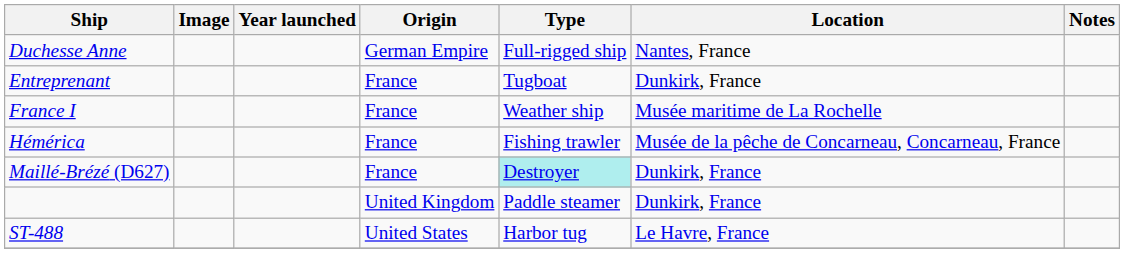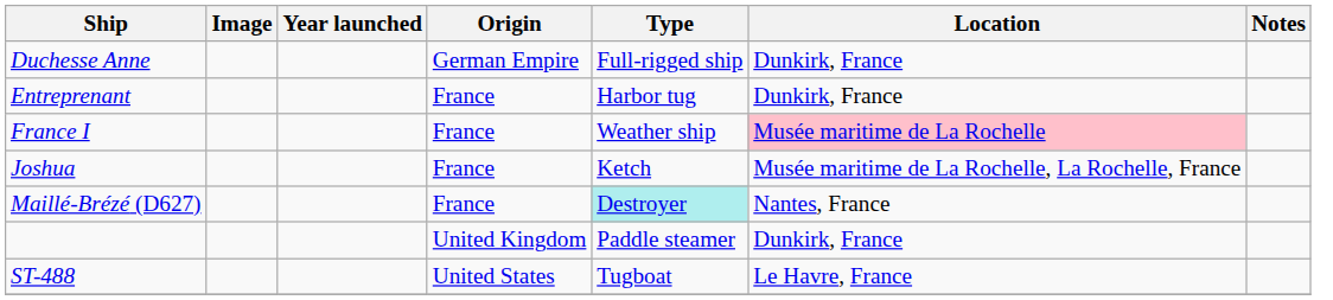Duchesse Anne | Location: Nantes, France -> Dunkirk, France
Entreprenant | Type: Tugboat -> Harbor tug
France I | Location: no background -> pink background
- row: Hémérica | France | Fishing trawler | Musée de la pêche de Concarneau, Concarneau, France
+ row: Joshua | France | Ketch | Musée maritime de La Rochelle, La Rochelle, France
Maillé-Brézé (D627) | Location: Dunkirk, France -> Nantes, France
ST-488 | Type: Harbor tug -> Tugboat
